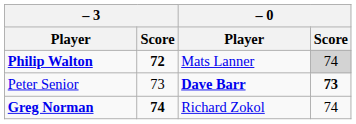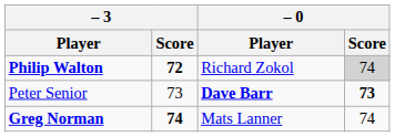Philip Walton | – 0 / Player: Mats Lanner -> Richard Zokol
Greg Norman | – 0 / Player: Richard Zokol -> Mats Lanner
